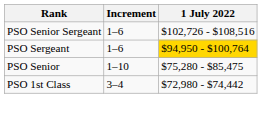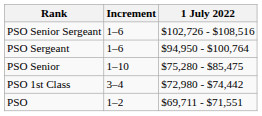PSO Sergeant | 1 July 2022: gold background -> no background
+ row: PSO | 1–2 | $69,711 - $71,551
